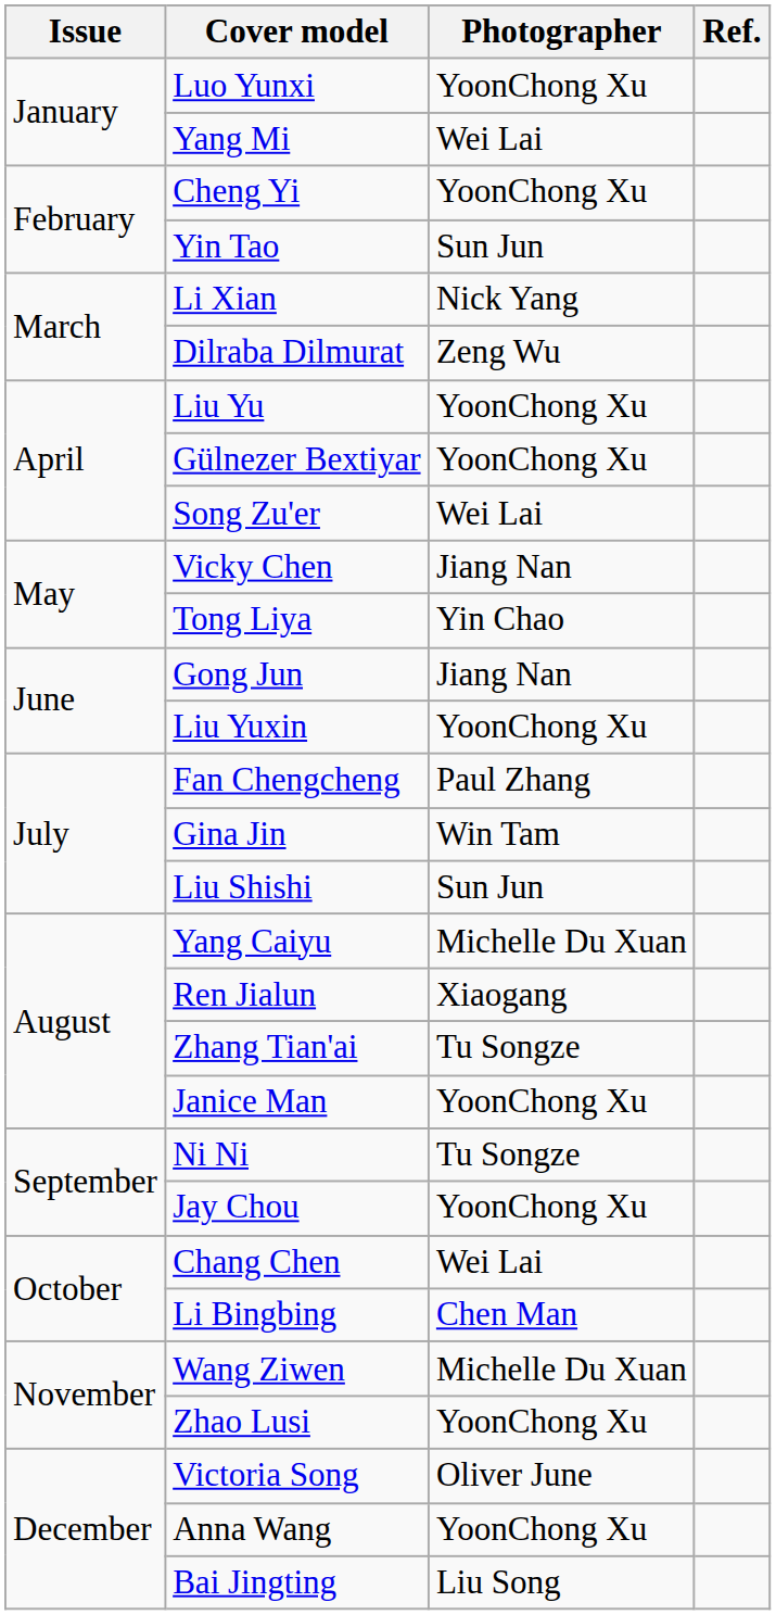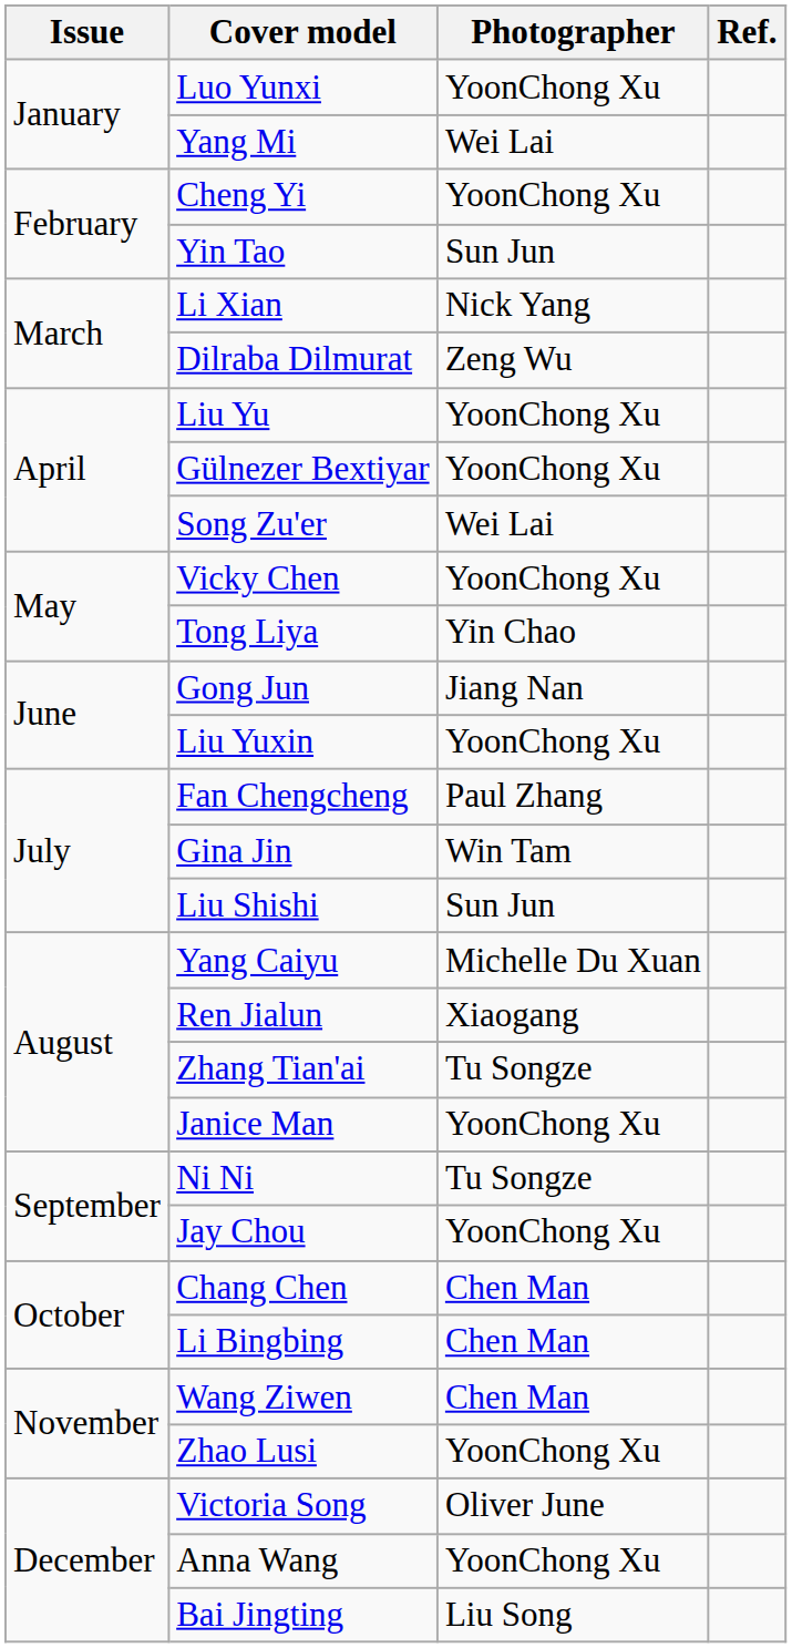Vicky Chen | Photographer: Jiang Nan -> YoonChong Xu
Chang Chen | Photographer: Wei Lai -> Chen Man
Wang Ziwen | Photographer: Michelle Du Xuan -> Chen Man
